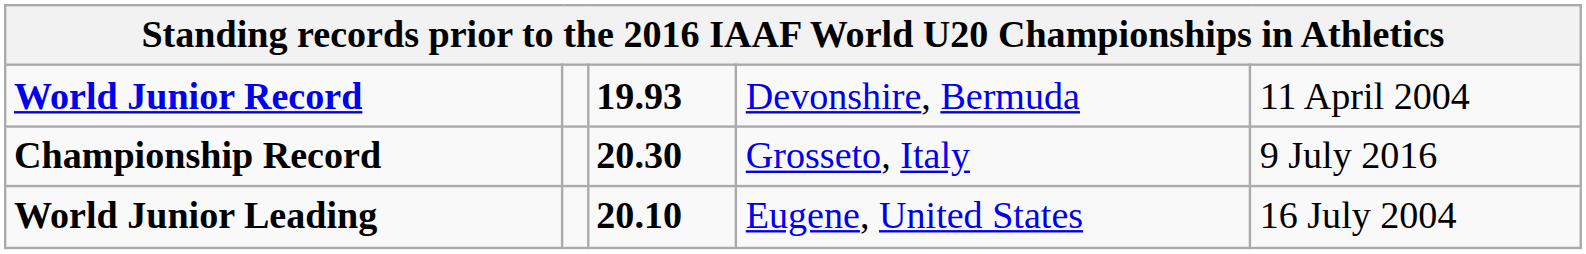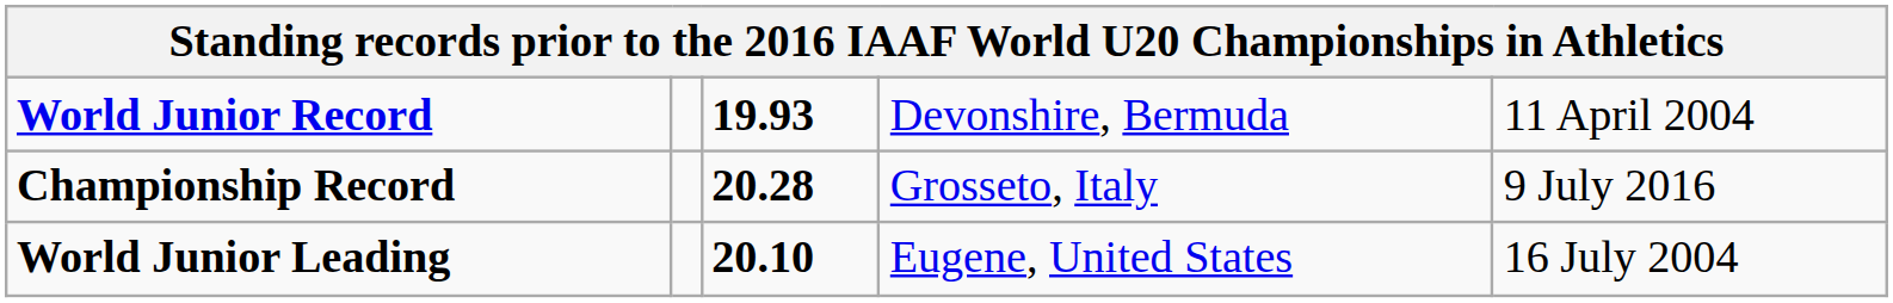Championship Record | column 3: 20.30 -> 20.28
